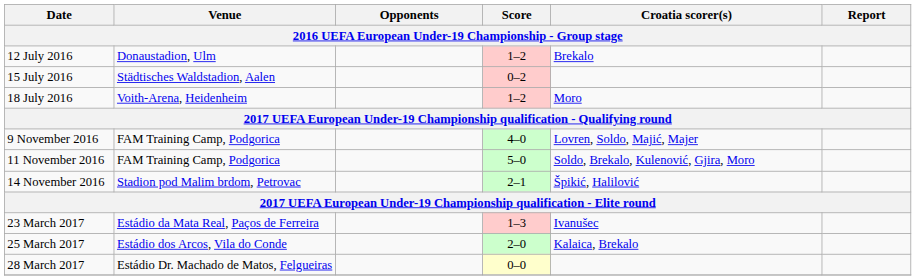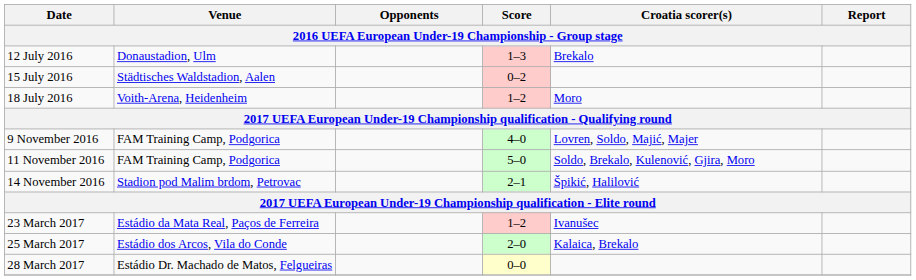12 July 2016 | Score: 1–2 -> 1–3
23 March 2017 | Score: 1–3 -> 1–2
